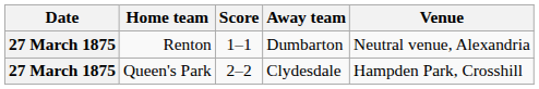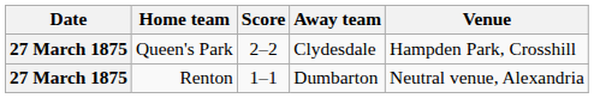rows swapped: Queen's Park <-> Renton
